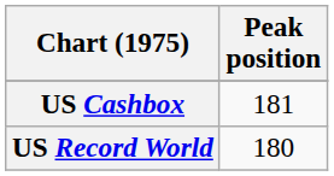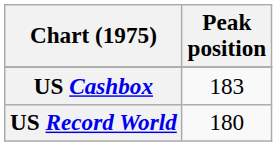US Cashbox | Peak position: 181 -> 183
